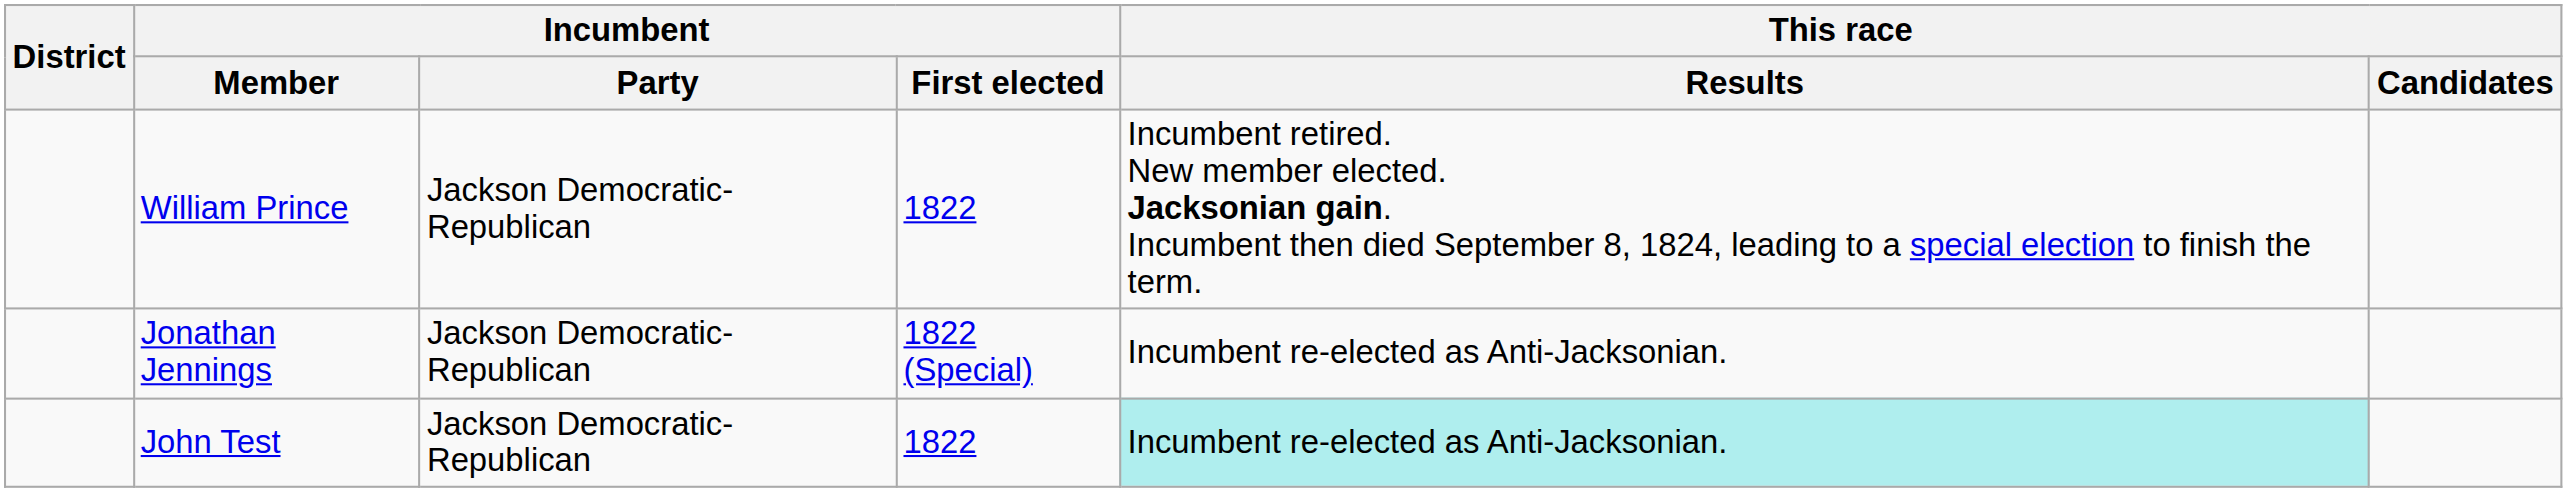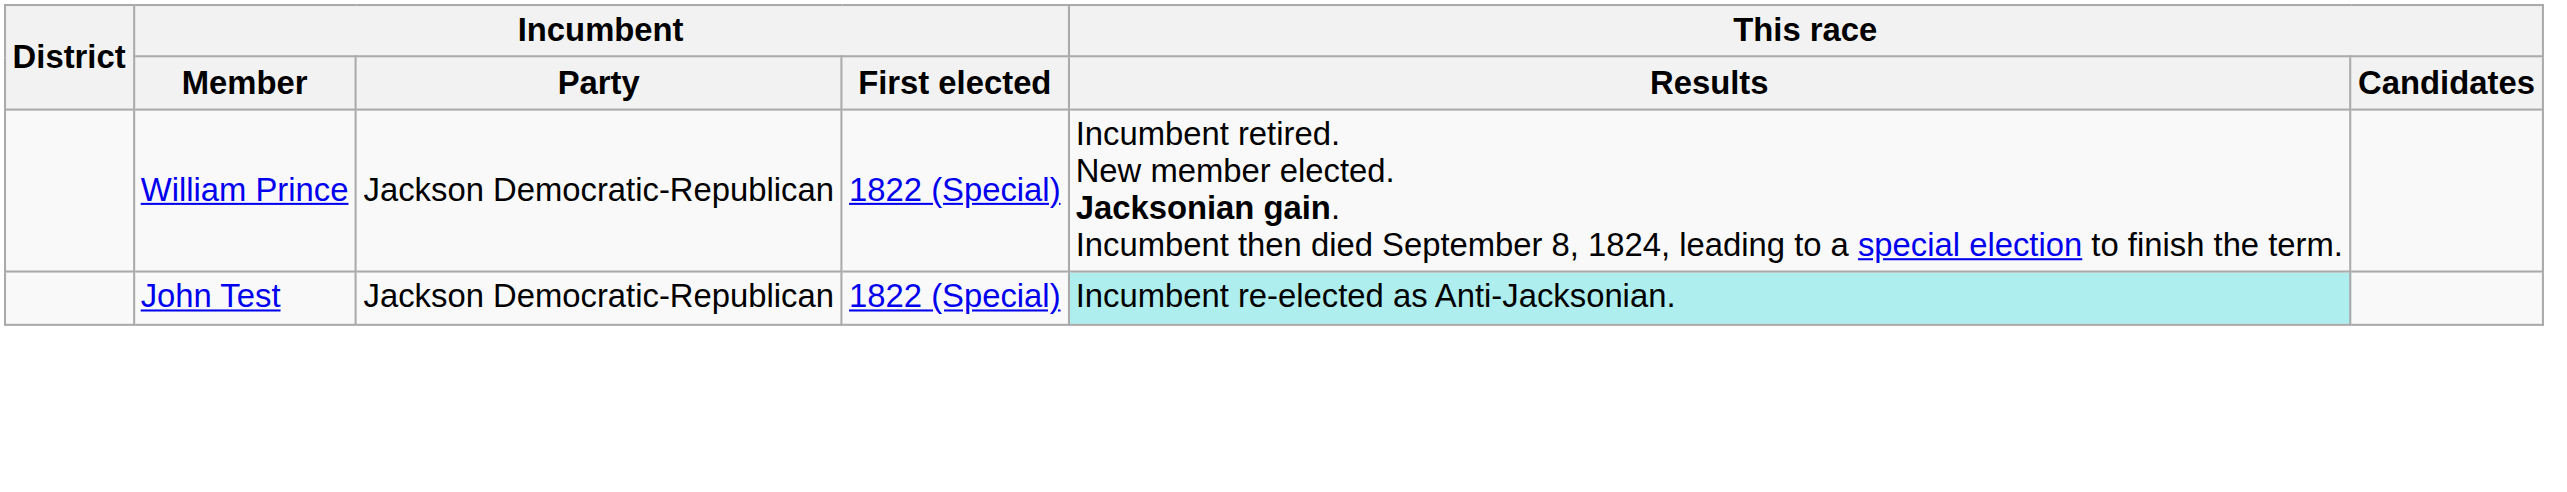William Prince | Incumbent / First elected: 1822 -> 1822 (Special)
- row: Jonathan Jennings | Jackson Democratic-Republican | 1822 (Special) | Incumbent re-elected as Anti-Jacksonian.
John Test | Incumbent / First elected: 1822 -> 1822 (Special)
